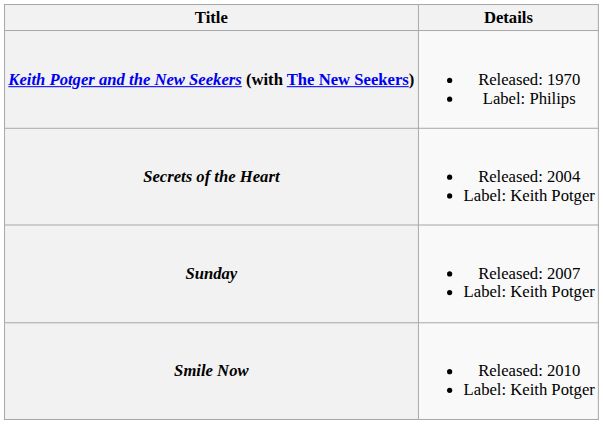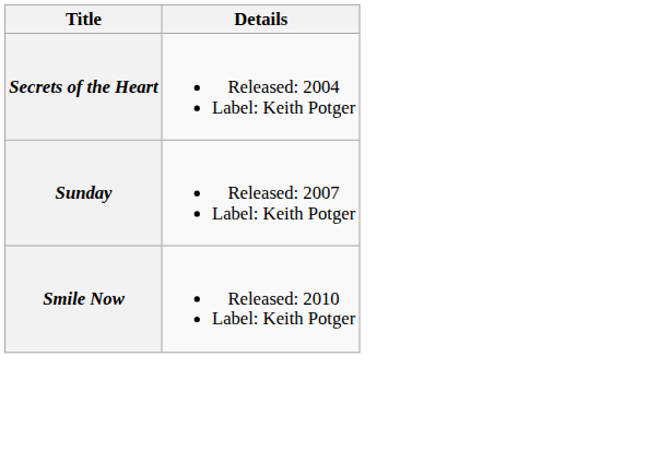- row: Keith Potger and the New Seekers (with The New Seekers) | Released: 1970 Label: Philips
